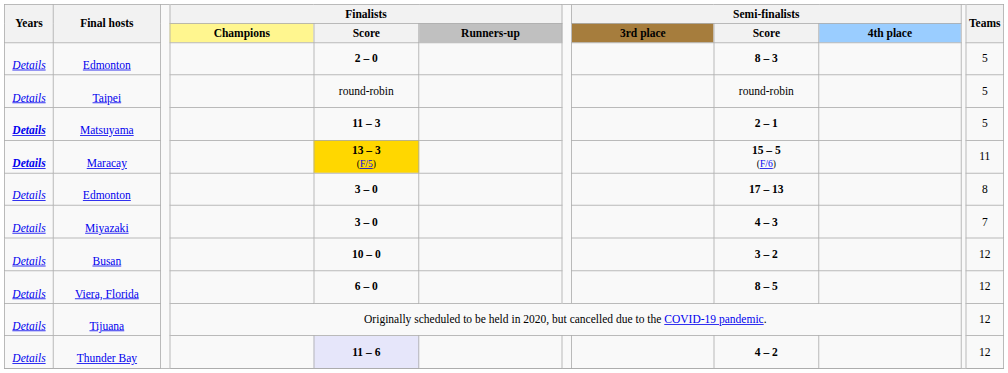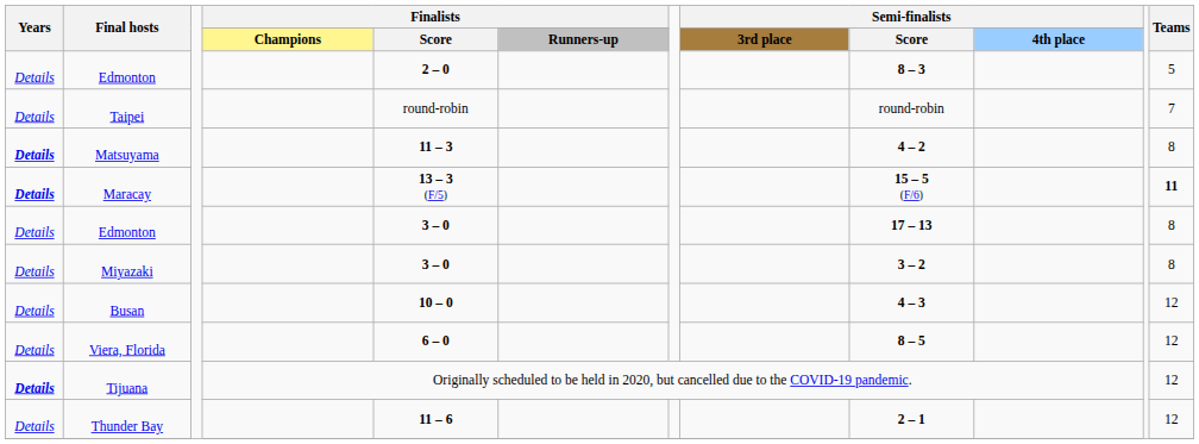Taipei | Teams: 5 -> 7
Matsuyama | Semi-finalists / Score: 2 – 1 -> 4 – 2
Matsuyama | Teams: 5 -> 8
Maracay | Finalists / Score: gold background -> no background
Maracay | Teams: normal -> bold
Miyazaki | Semi-finalists / Score: 4 – 3 -> 3 – 2
Miyazaki | Teams: 7 -> 8
Busan | Semi-finalists / Score: 3 – 2 -> 4 – 3
Tijuana | Years: normal -> bold
Thunder Bay | Finalists / Score: lavender background -> no background
Thunder Bay | Semi-finalists / Score: 4 – 2 -> 2 – 1
